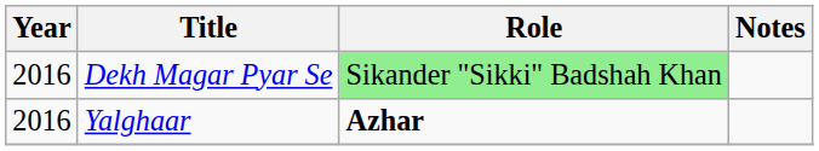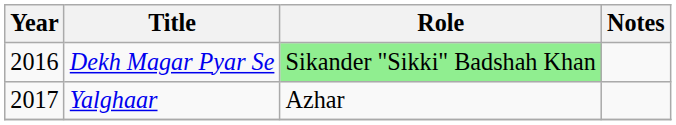Yalghaar | Year: 2016 -> 2017
Yalghaar | Role: bold -> normal
